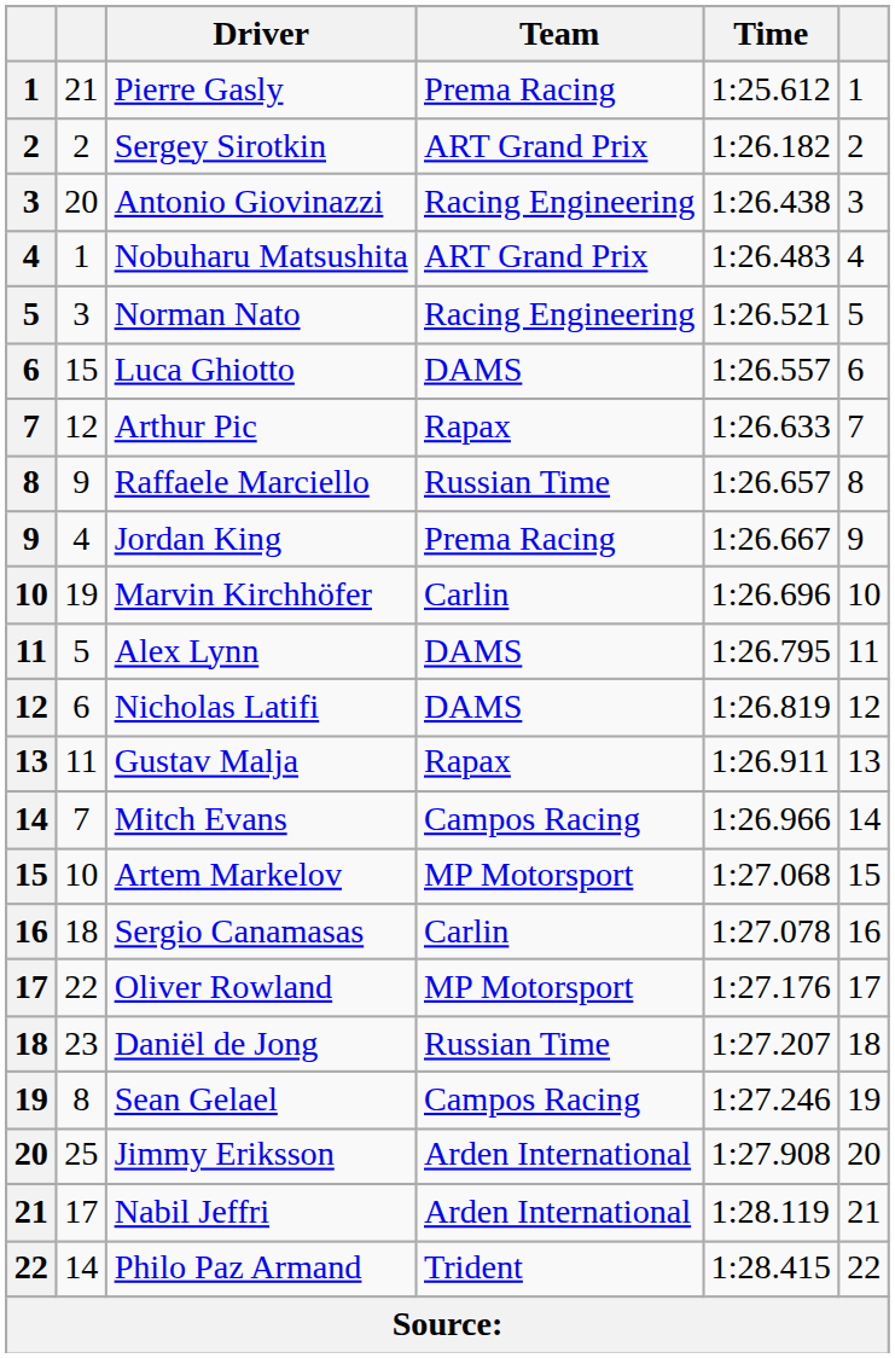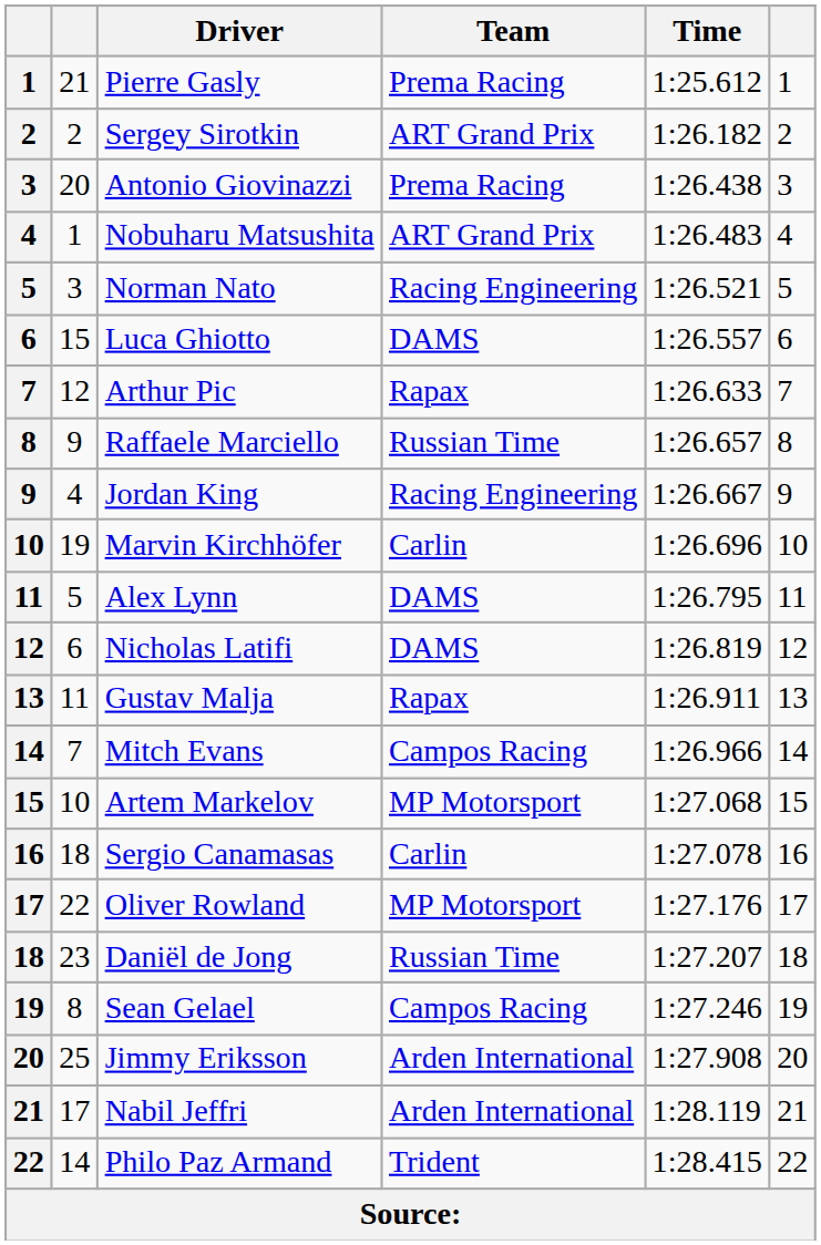Antonio Giovinazzi | Team: Racing Engineering -> Prema Racing
Jordan King | Team: Prema Racing -> Racing Engineering
